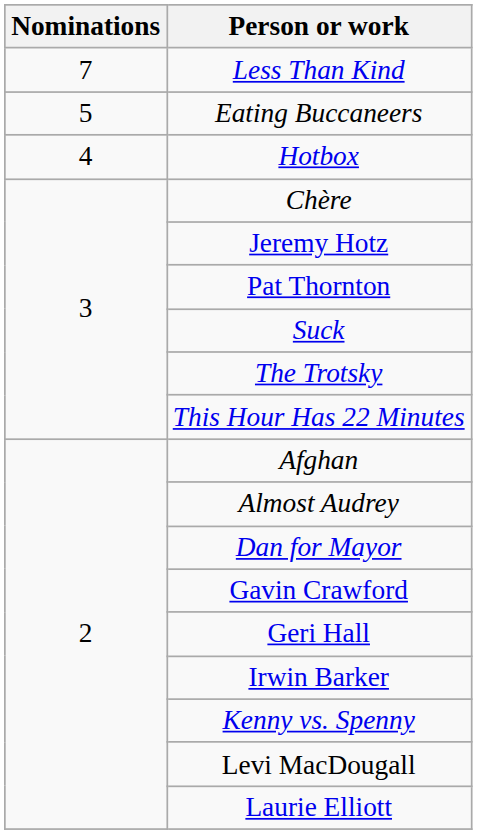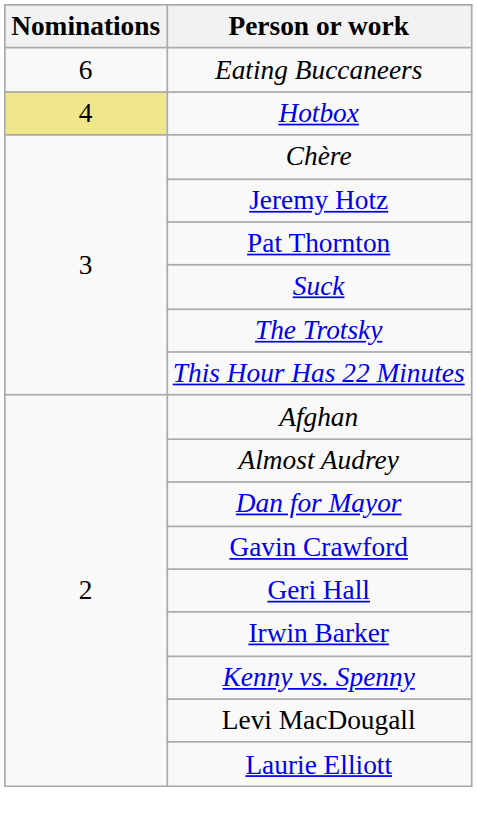- row: 7 | Less Than Kind
Eating Buccaneers | Nominations: 5 -> 6
Hotbox | Nominations: no background -> khaki background
